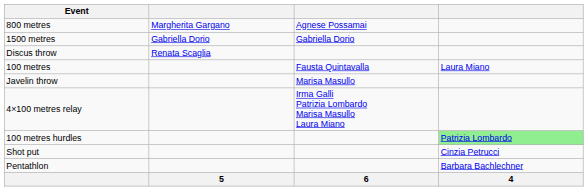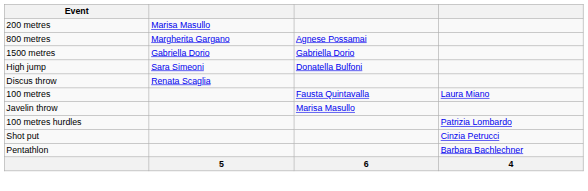+ row: 200 metres | Marisa Masullo
+ row: High jump | Sara Simeoni | Donatella Bulfoni
- row: 4×100 metres relay | Irma Galli Patrizia Lombardo Marisa Masullo Laura Miano
100 metres hurdles | column 4: lightgreen background -> no background
